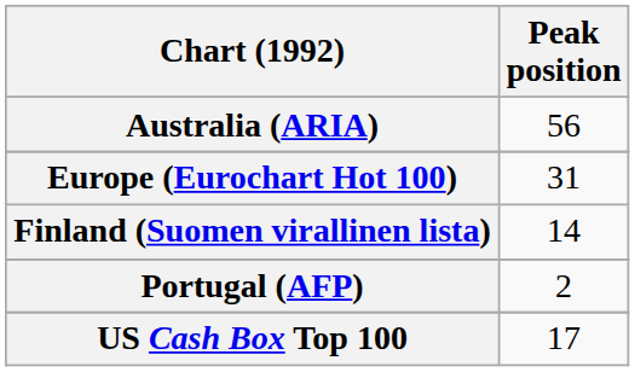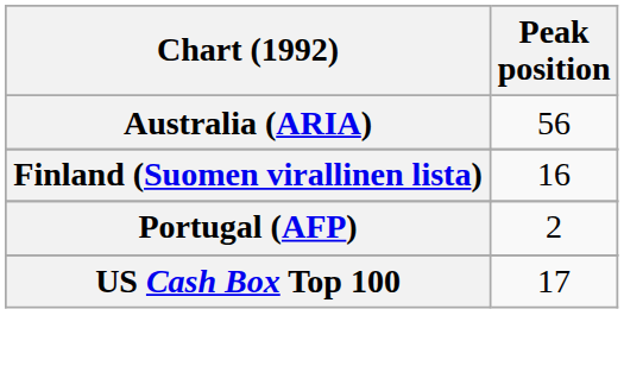- row: Europe (Eurochart Hot 100) | 31
Finland (Suomen virallinen lista) | Peak position: 14 -> 16
